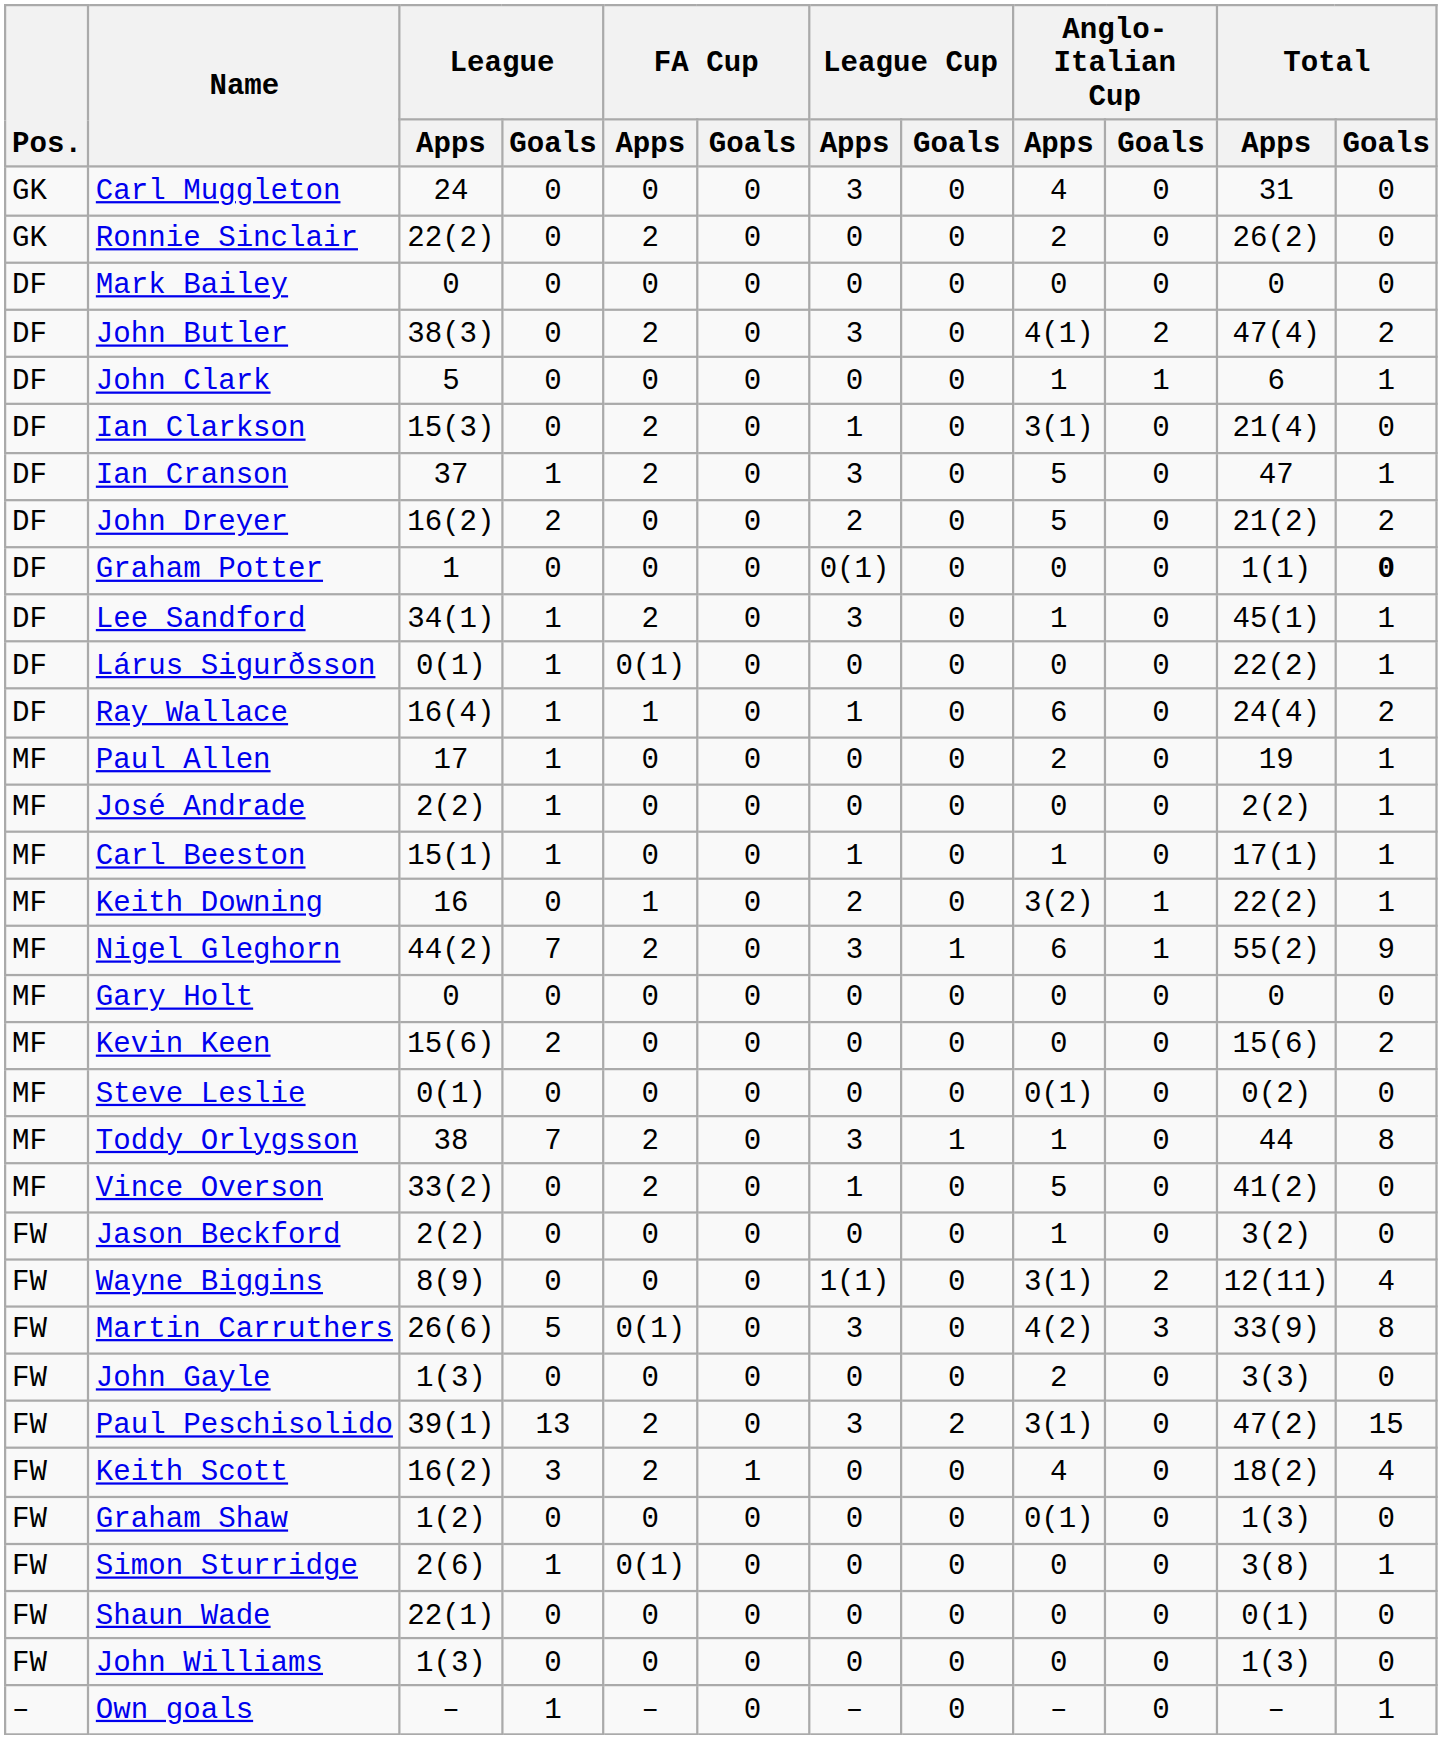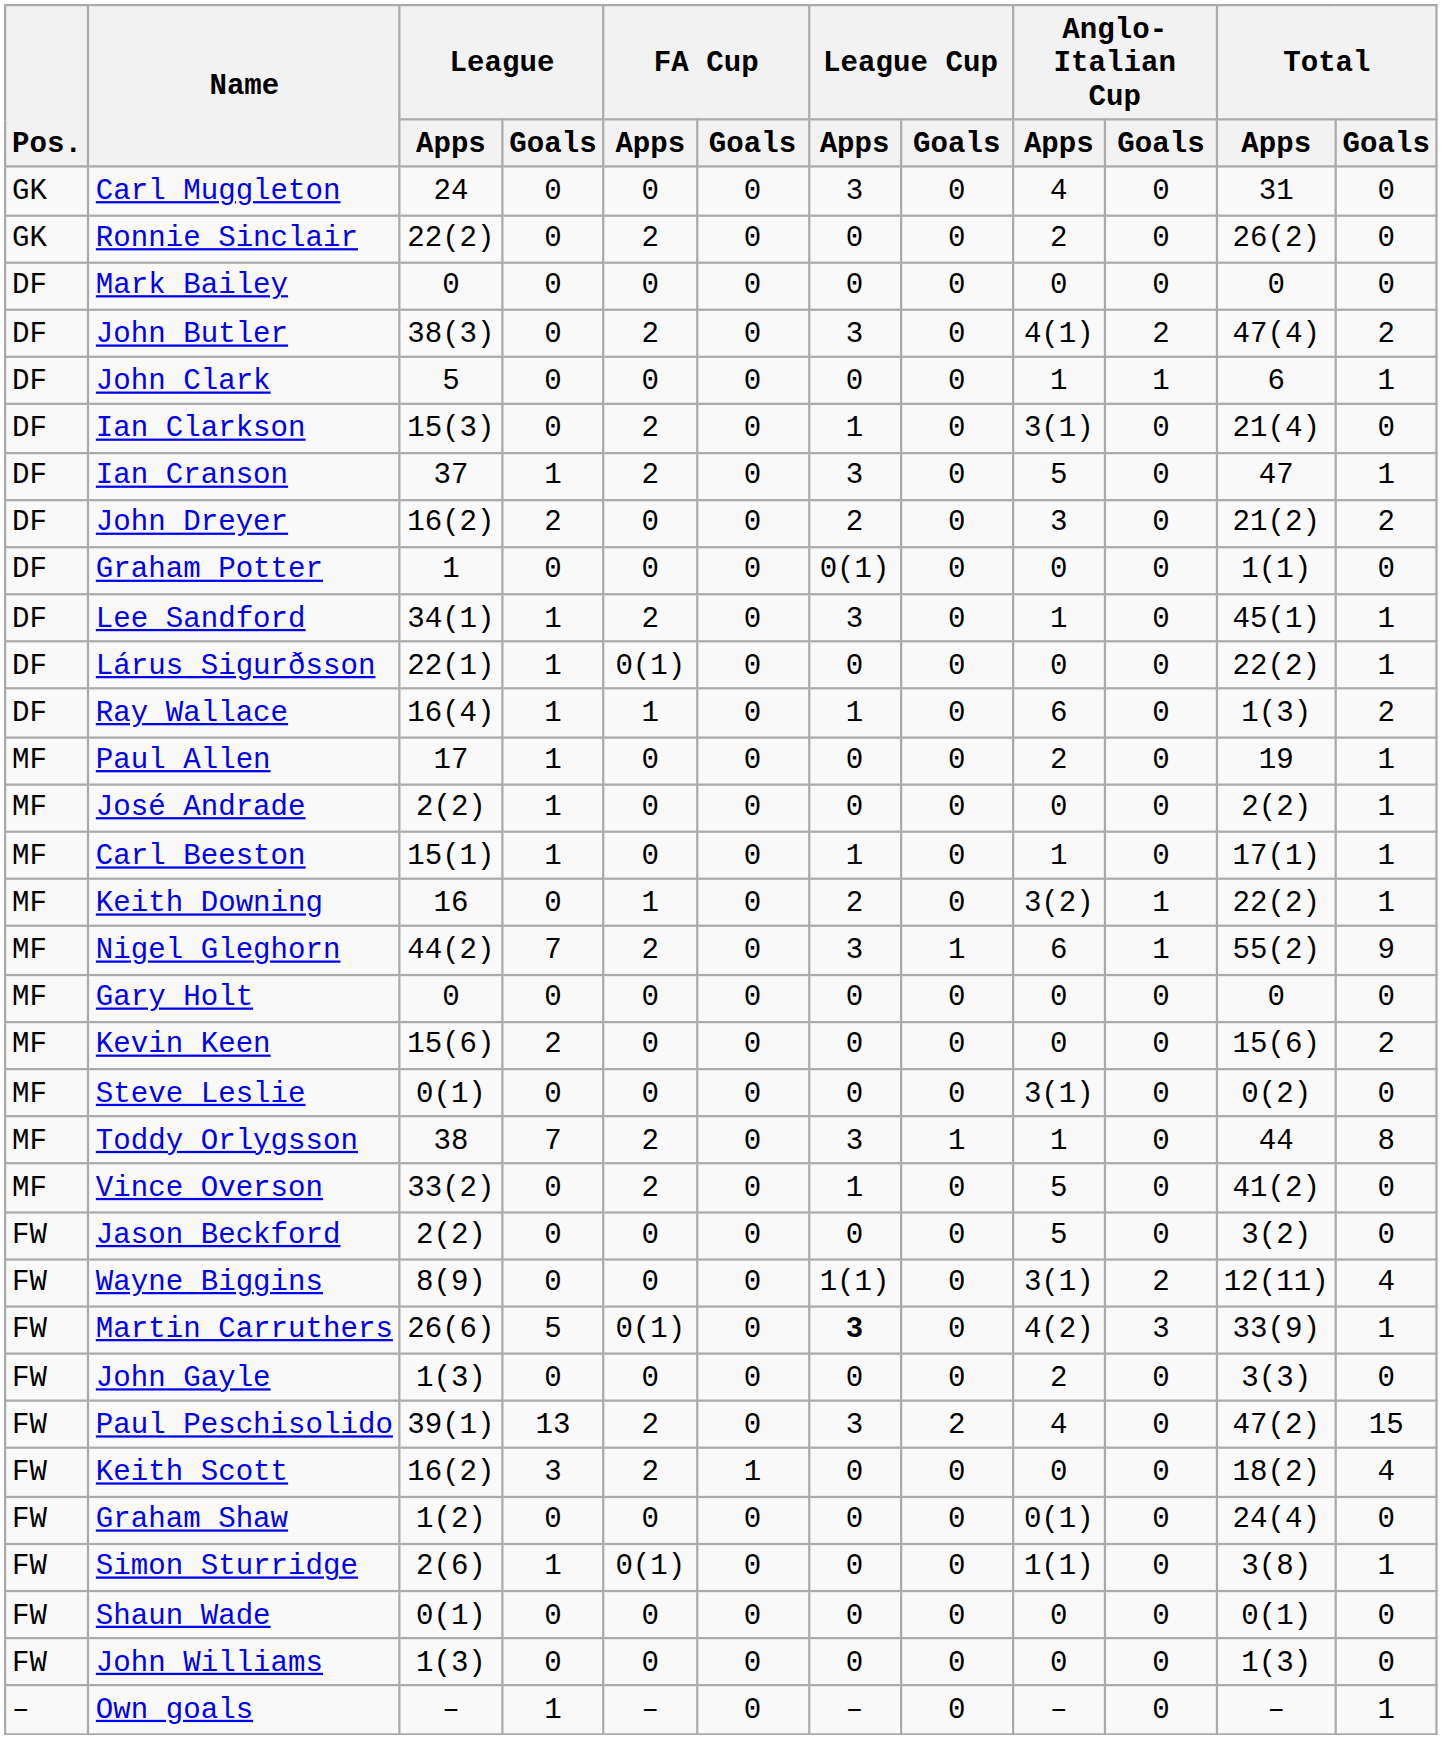John Dreyer | Anglo-Italian Cup / Apps: 5 -> 3
Graham Potter | Total / Goals: bold -> normal
Lárus Sigurðsson | League / Apps: 0(1) -> 22(1)
Ray Wallace | Total / Apps: 24(4) -> 1(3)
Steve Leslie | Anglo-Italian Cup / Apps: 0(1) -> 3(1)
Jason Beckford | Anglo-Italian Cup / Apps: 1 -> 5
Martin Carruthers | League Cup / Apps: normal -> bold
Martin Carruthers | Total / Goals: 8 -> 1
Paul Peschisolido | Anglo-Italian Cup / Apps: 3(1) -> 4
Keith Scott | Anglo-Italian Cup / Apps: 4 -> 0
Graham Shaw | Total / Apps: 1(3) -> 24(4)
Simon Sturridge | Anglo-Italian Cup / Apps: 0 -> 1(1)
Shaun Wade | League / Apps: 22(1) -> 0(1)
